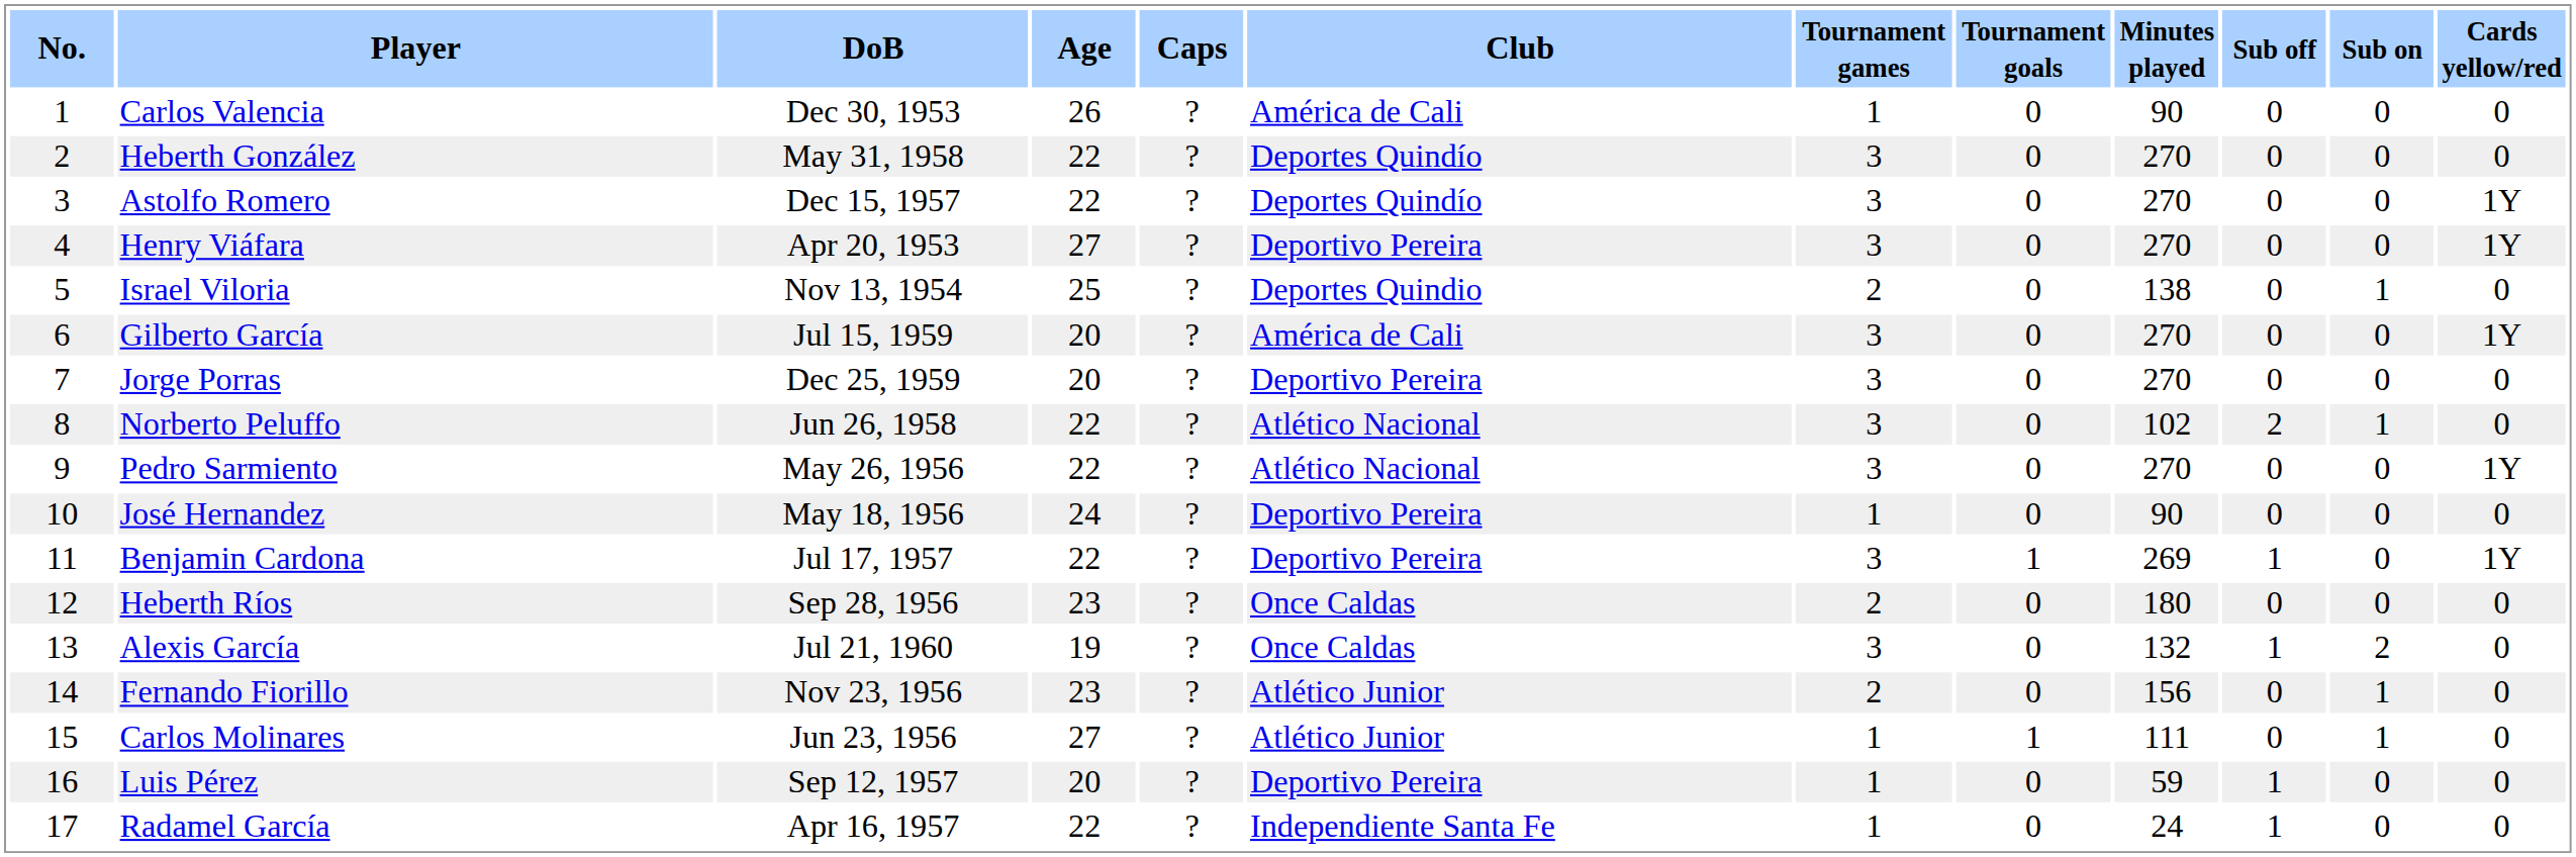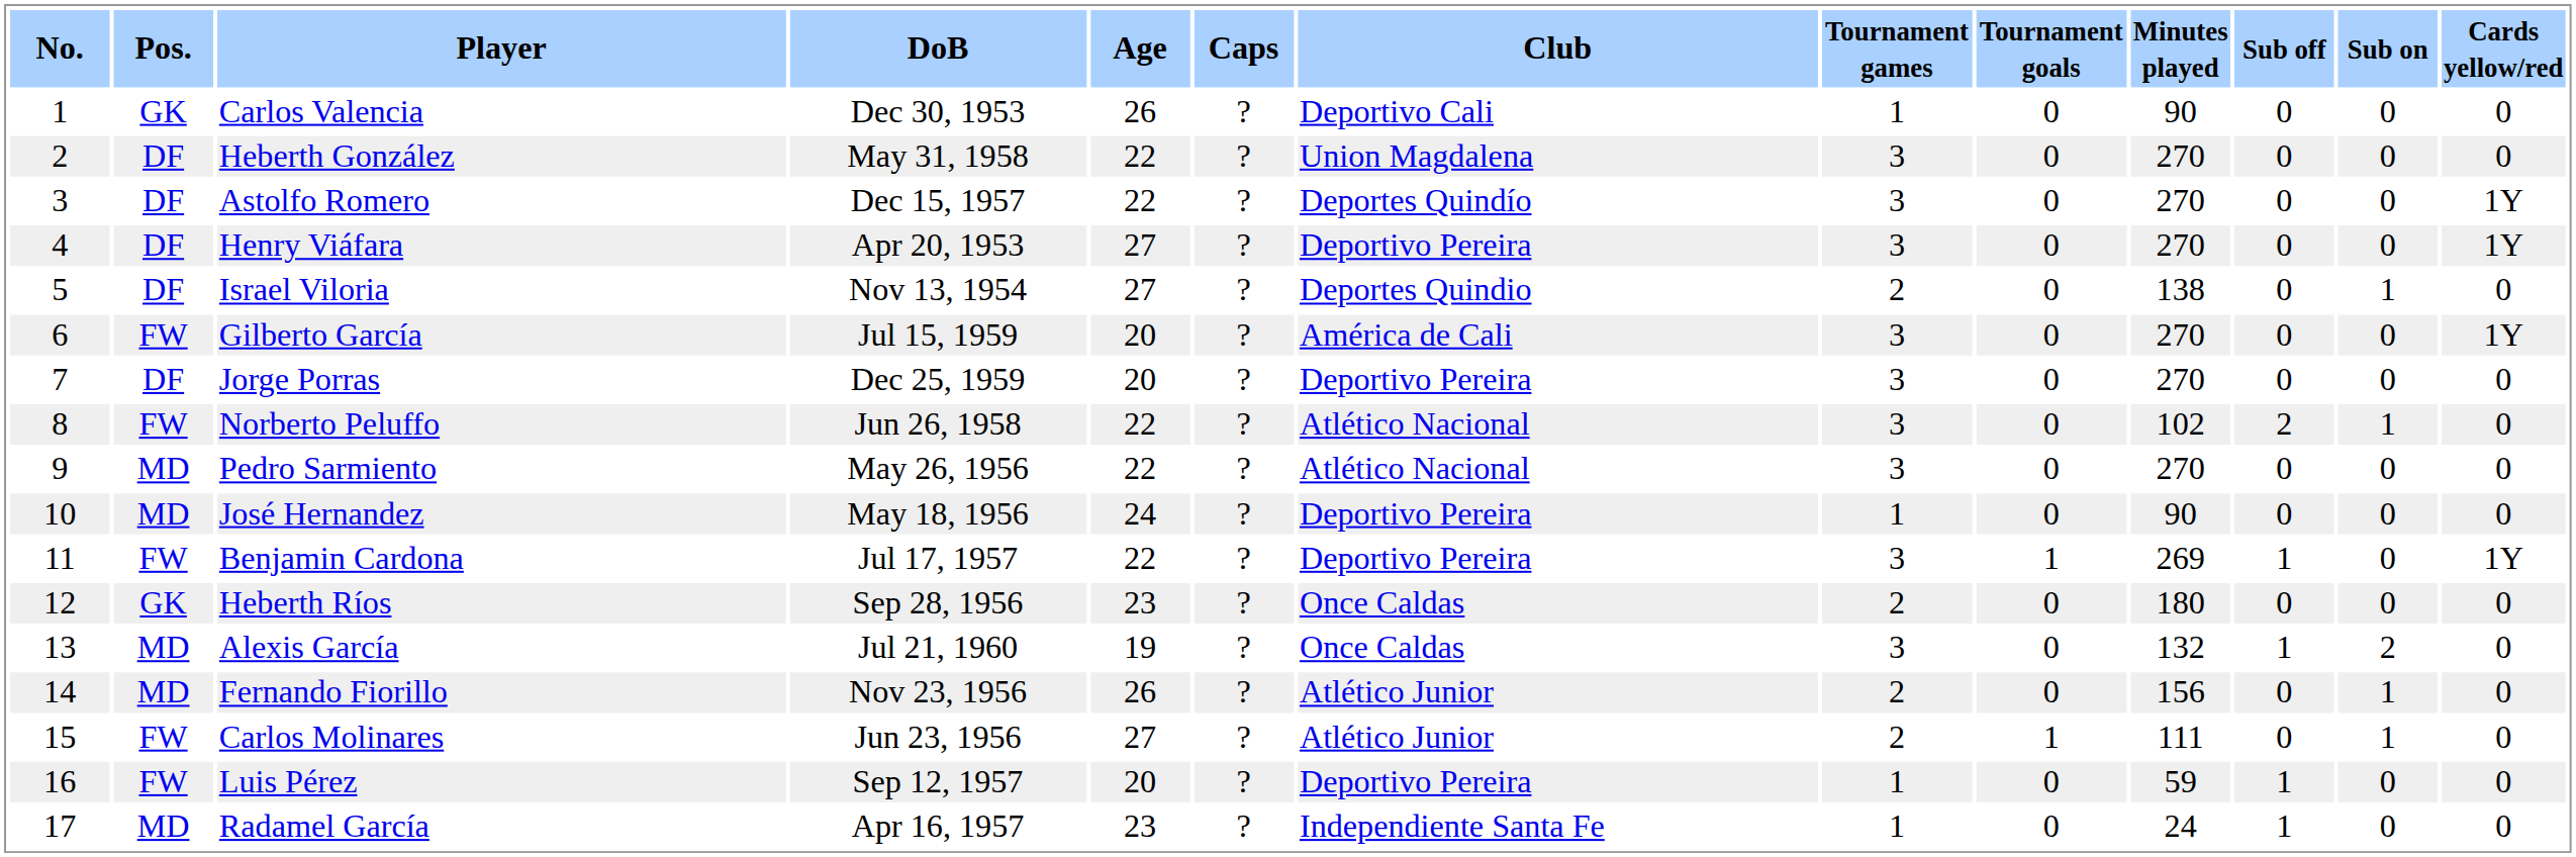+ column: Pos. | GK | DF | DF | DF | DF | FW | DF | FW | MD | MD | FW | GK | MD | MD | FW | FW | MD
Carlos Valencia | Club: América de Cali -> Deportivo Cali
Heberth González | Club: Deportes Quindío -> Union Magdalena
Israel Viloria | Age: 25 -> 27
Pedro Sarmiento | Cards yellow/red: 1Y -> 0
Fernando Fiorillo | Age: 23 -> 26
Carlos Molinares | Tournament games: 1 -> 2
Radamel García | Age: 22 -> 23
